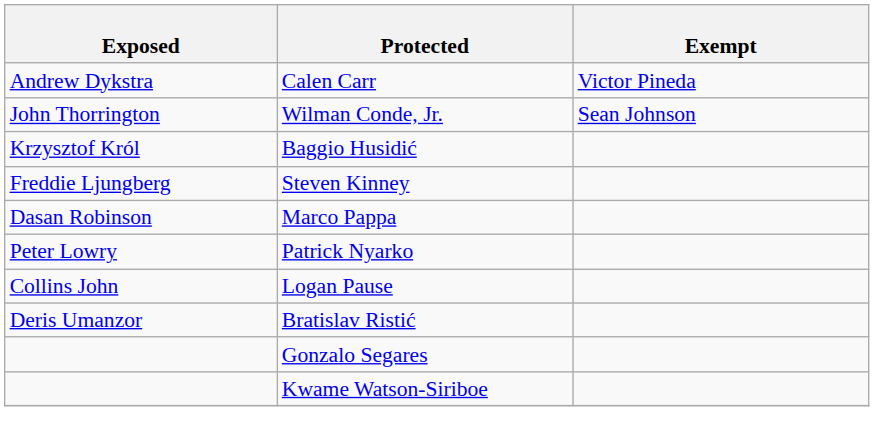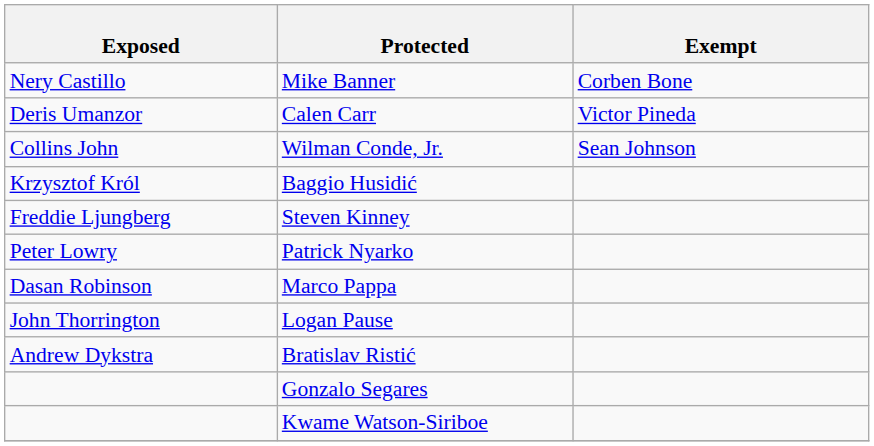+ row: Nery Castillo | Mike Banner | Corben Bone
Calen Carr | Exposed: Andrew Dykstra -> Deris Umanzor
Wilman Conde, Jr. | Exposed: John Thorrington -> Collins John
rows swapped: Patrick Nyarko <-> Marco Pappa
Logan Pause | Exposed: Collins John -> John Thorrington
Bratislav Ristić | Exposed: Deris Umanzor -> Andrew Dykstra
